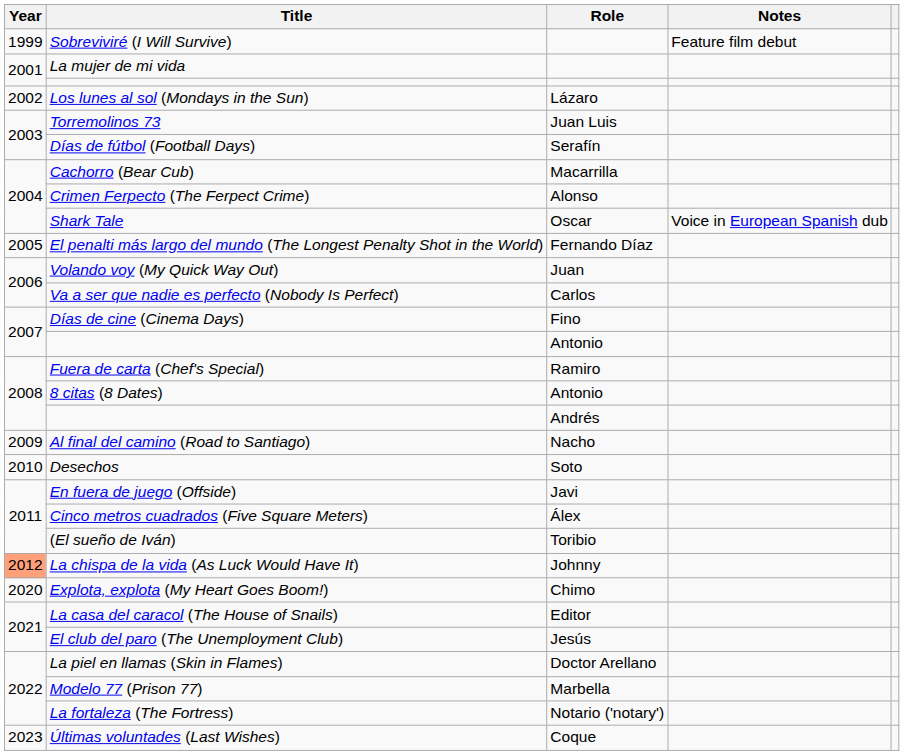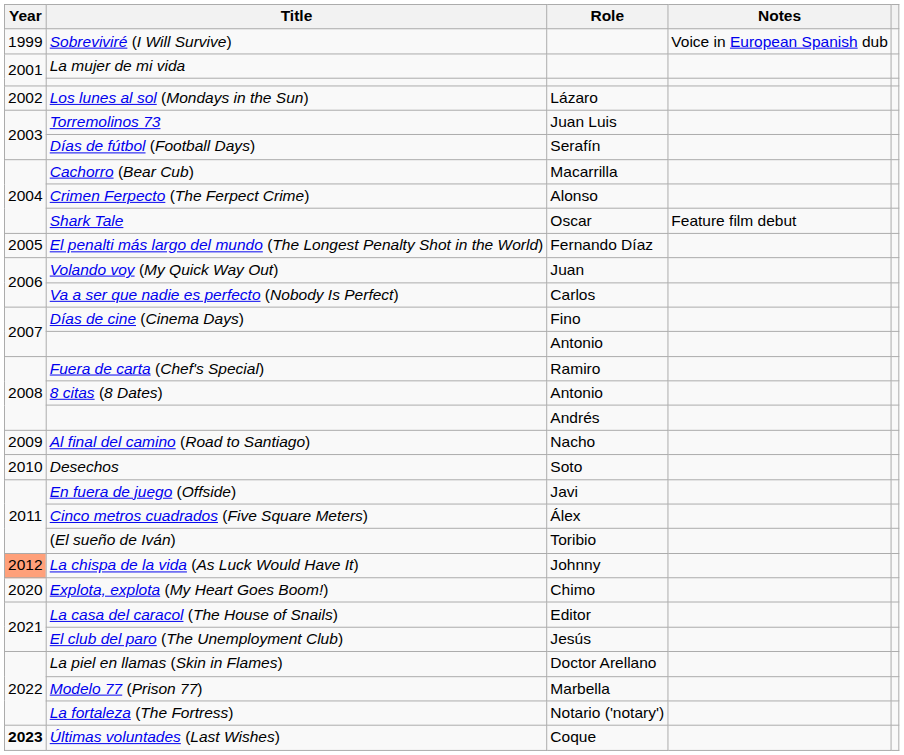Sobreviviré (I Will Survive) | Notes: Feature film debut -> Voice in European Spanish dub
Shark Tale | Notes: Voice in European Spanish dub -> Feature film debut
Últimas voluntades (Last Wishes) | Year: normal -> bold
